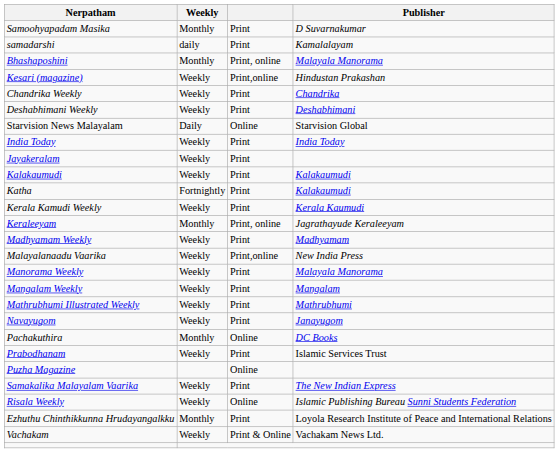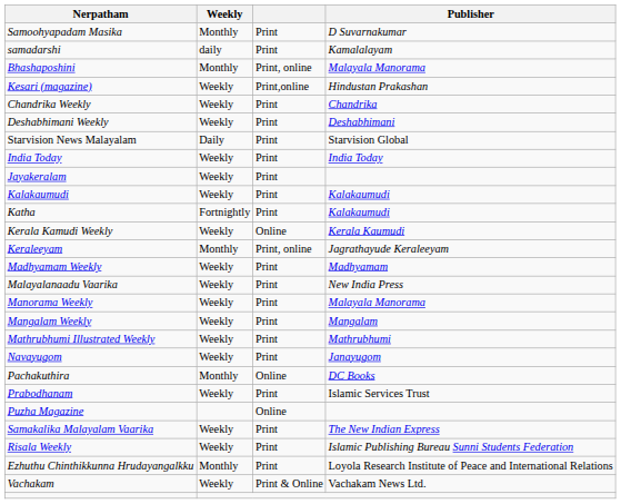Starvision News Malayalam | column 3: Online -> Print
Kerala Kamudi Weekly | column 3: Print -> Online
Malayalanaadu Vaarika | column 3: Print,online -> Print
Risala Weekly | column 3: Online -> Print
